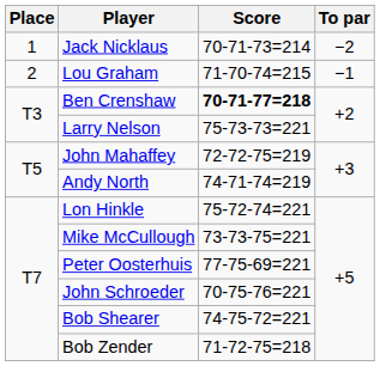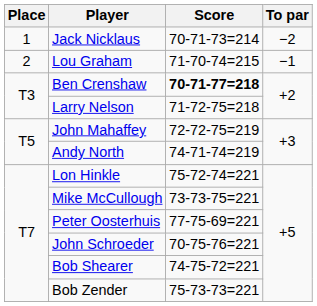Larry Nelson | Score: 75-73-73=221 -> 71-72-75=218
Bob Zender | Score: 71-72-75=218 -> 75-73-73=221
